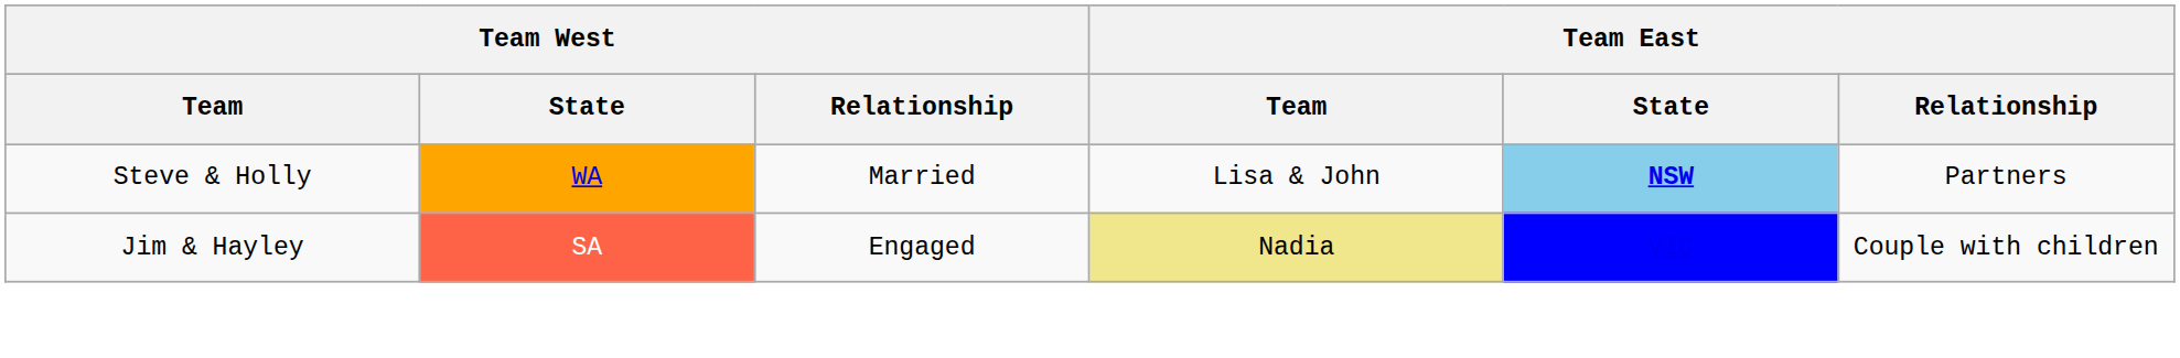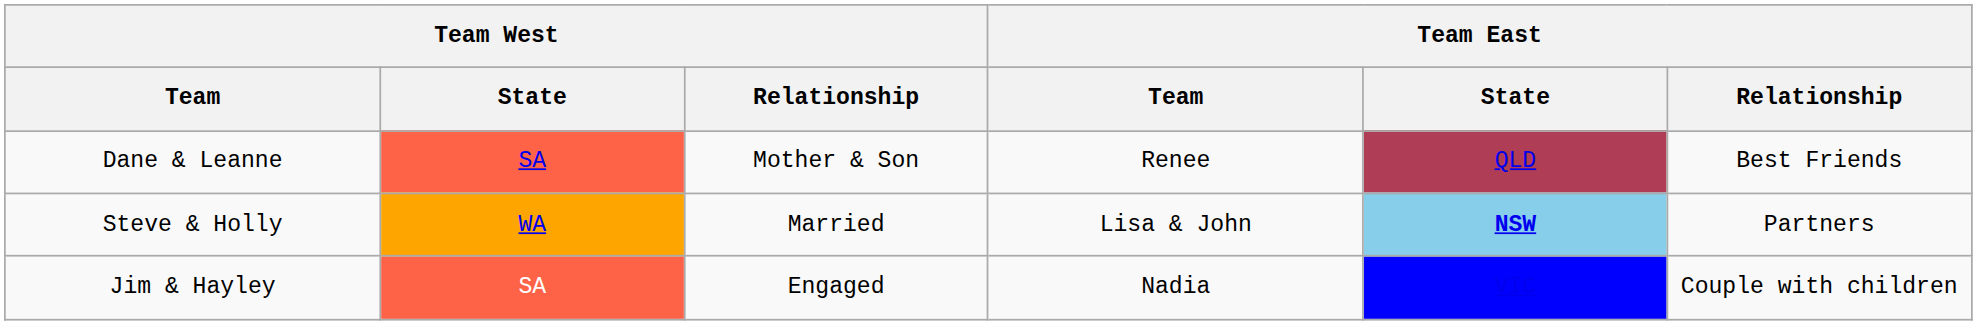+ row: Dane & Leanne | SA | Mother & Son | Renee | QLD | Best Friends
Jim & Hayley | Team East / Team: khaki background -> no background
